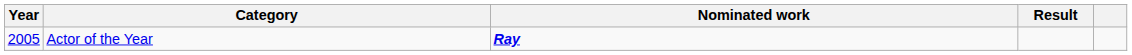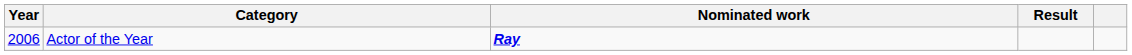Actor of the Year | Year: 2005 -> 2006
